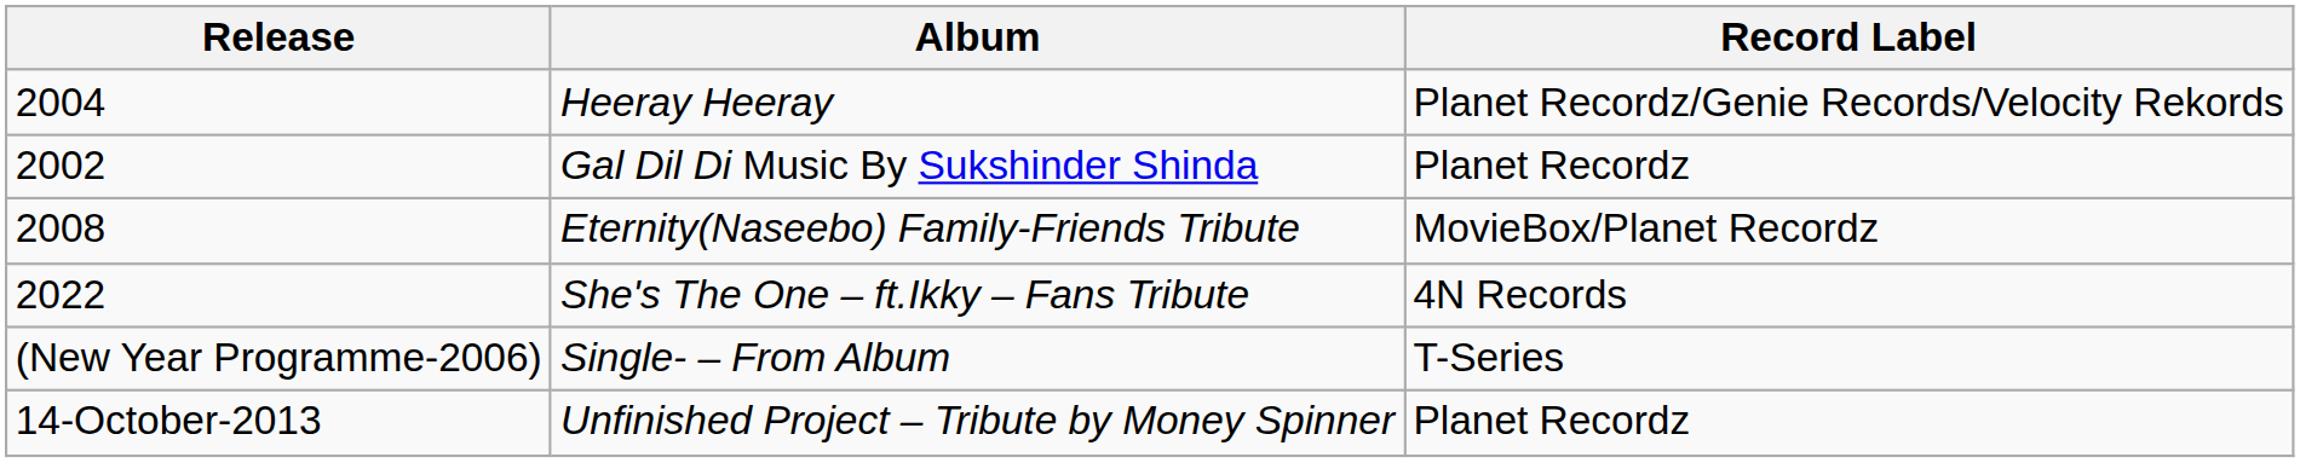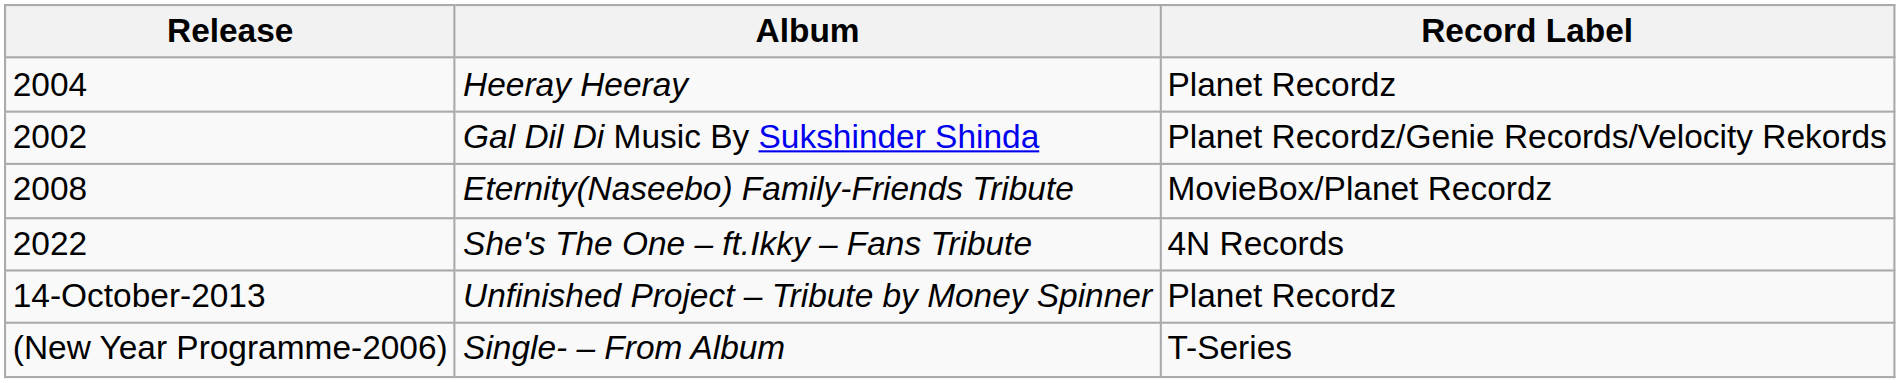Heeray Heeray | Record Label: Planet Recordz/Genie Records/Velocity Rekords -> Planet Recordz
Gal Dil Di Music By Sukshinder Shinda | Record Label: Planet Recordz -> Planet Recordz/Genie Records/Velocity Rekords
rows swapped: Single- – From Album <-> Unfinished Project – Tribute by Money Spinner
